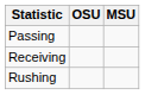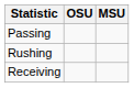rows swapped: Rushing <-> Receiving
